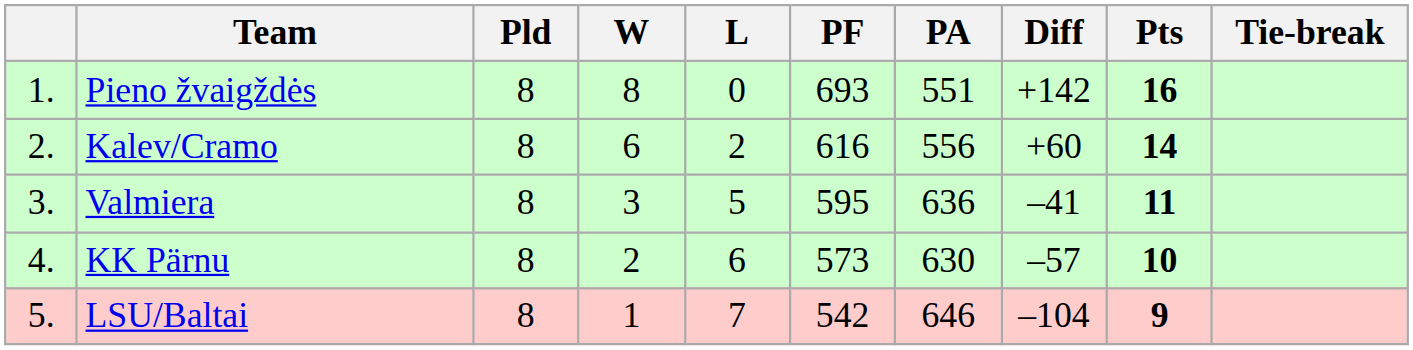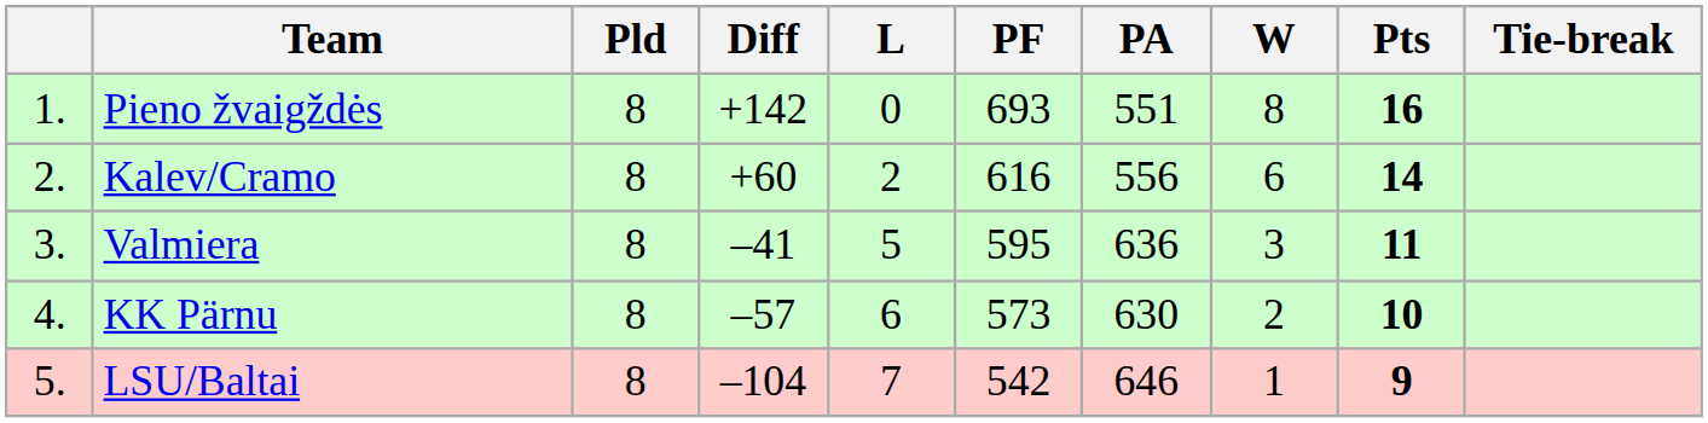columns swapped: W <-> Diff
